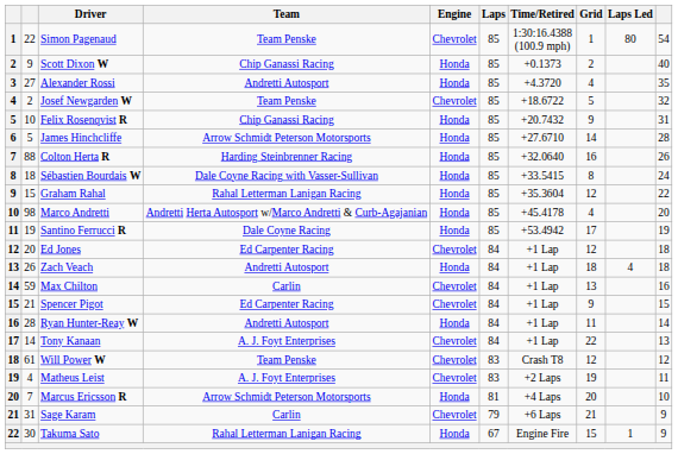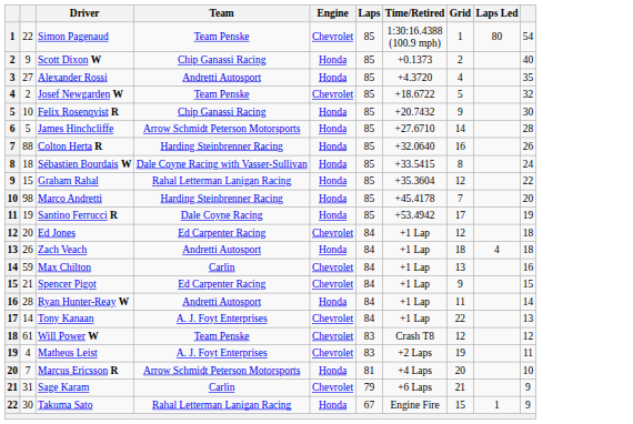Felix Rosenqvist R | column 10: 31 -> 30
Marco Andretti | Team: Andretti Herta Autosport w/Marco Andretti & Curb-Agajanian -> Harding Steinbrenner Racing
Marco Andretti | Grid: 4 -> 7
